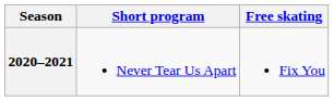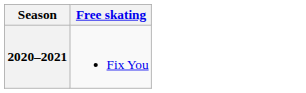- column: Short program | Never Tear Us Apart
